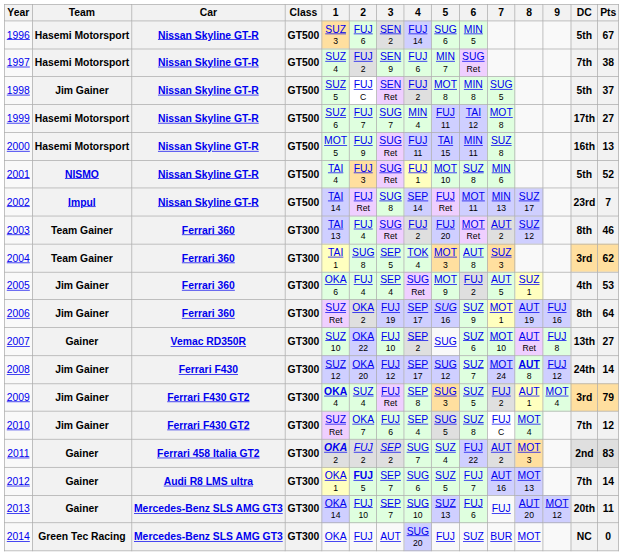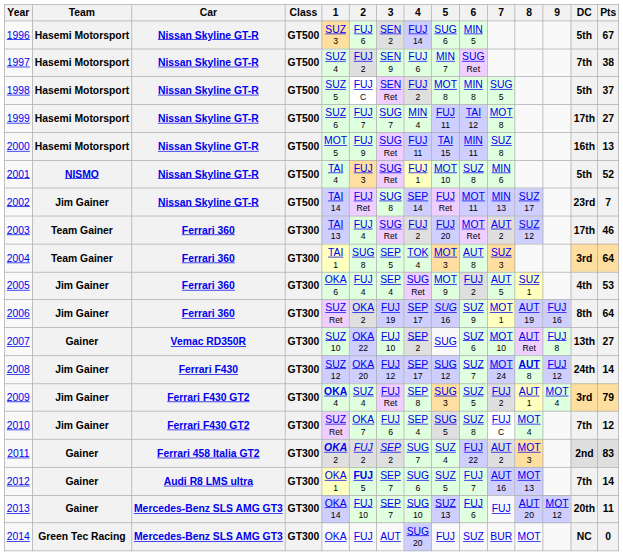1998 | Team: Jim Gainer -> Hasemi Motorsport
2002 | Team: Impul -> Jim Gainer
2003 | DC: 8th -> 17th
2004 | Pts: 62 -> 64
